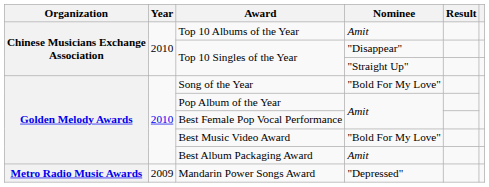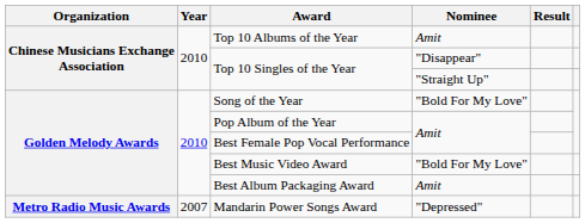Mandarin Power Songs Award | Year: 2009 -> 2007
